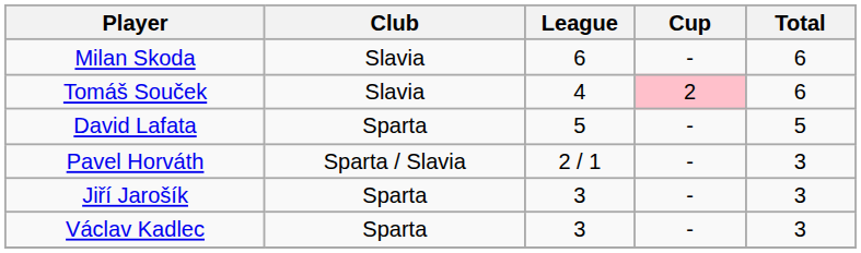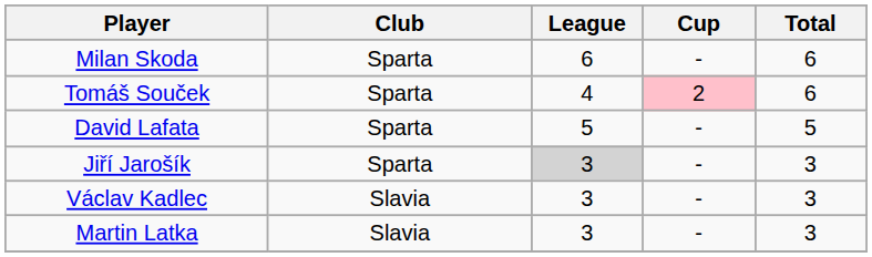Milan Skoda | Club: Slavia -> Sparta
Tomáš Souček | Club: Slavia -> Sparta
- row: Pavel Horváth | Sparta / Slavia | 2 / 1 | - | 3
Jiří Jarošík | League: no background -> lightgrey background
Václav Kadlec | Club: Sparta -> Slavia
+ row: Martin Latka | Slavia | 3 | - | 3
